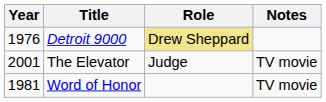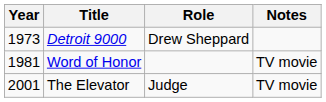Detroit 9000 | Year: 1976 -> 1973
Detroit 9000 | Role: khaki background -> no background
rows swapped: Word of Honor <-> The Elevator
